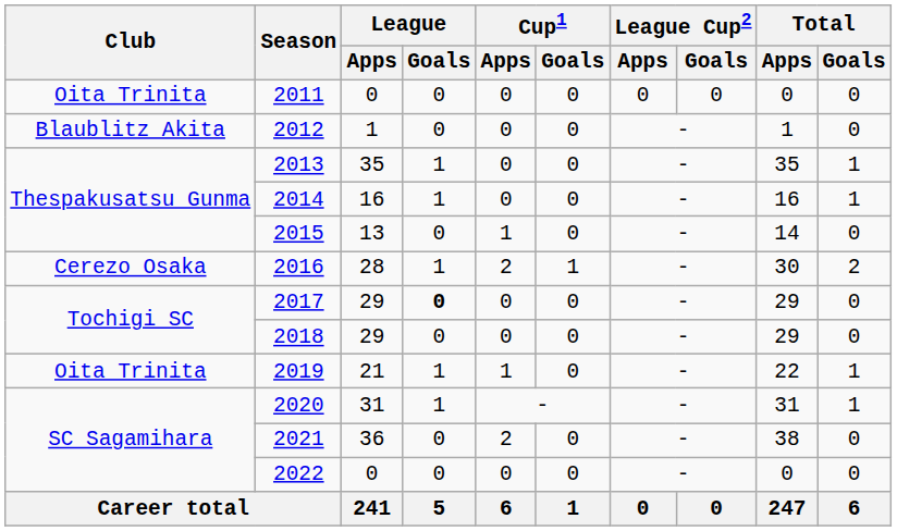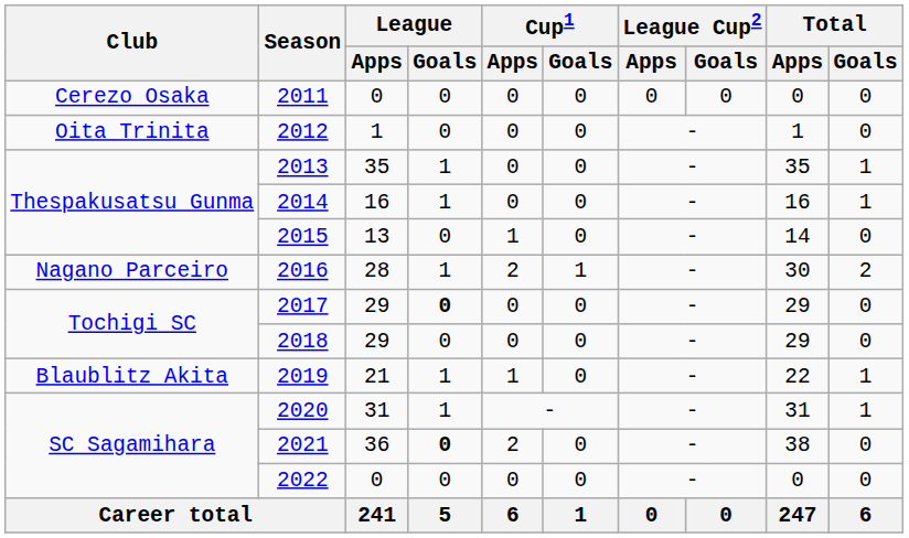2011 | Club: Oita Trinita -> Cerezo Osaka
2012 | Club: Blaublitz Akita -> Oita Trinita
2016 | Club: Cerezo Osaka -> Nagano Parceiro
2019 | Club: Oita Trinita -> Blaublitz Akita
2021 | League / Goals: normal -> bold
